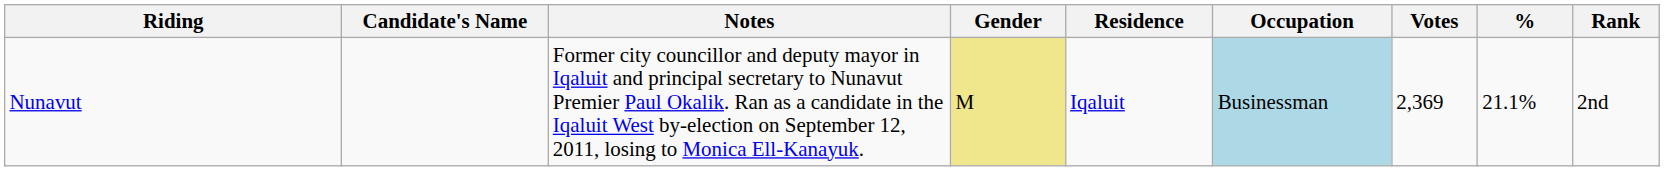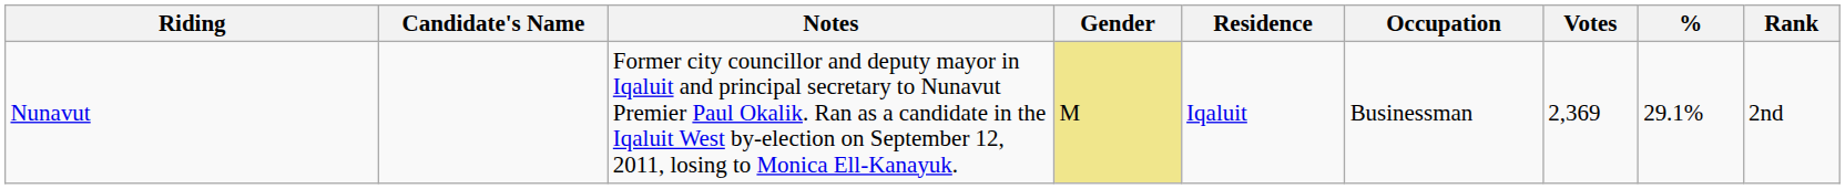Nunavut | Occupation: lightblue background -> no background
Nunavut | %: 21.1% -> 29.1%
